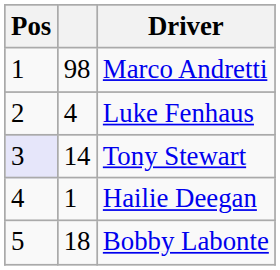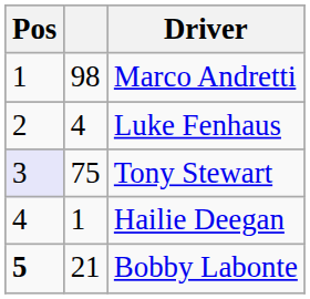Tony Stewart | column 2: 14 -> 75
Bobby Labonte | Pos: normal -> bold
Bobby Labonte | column 2: 18 -> 21
